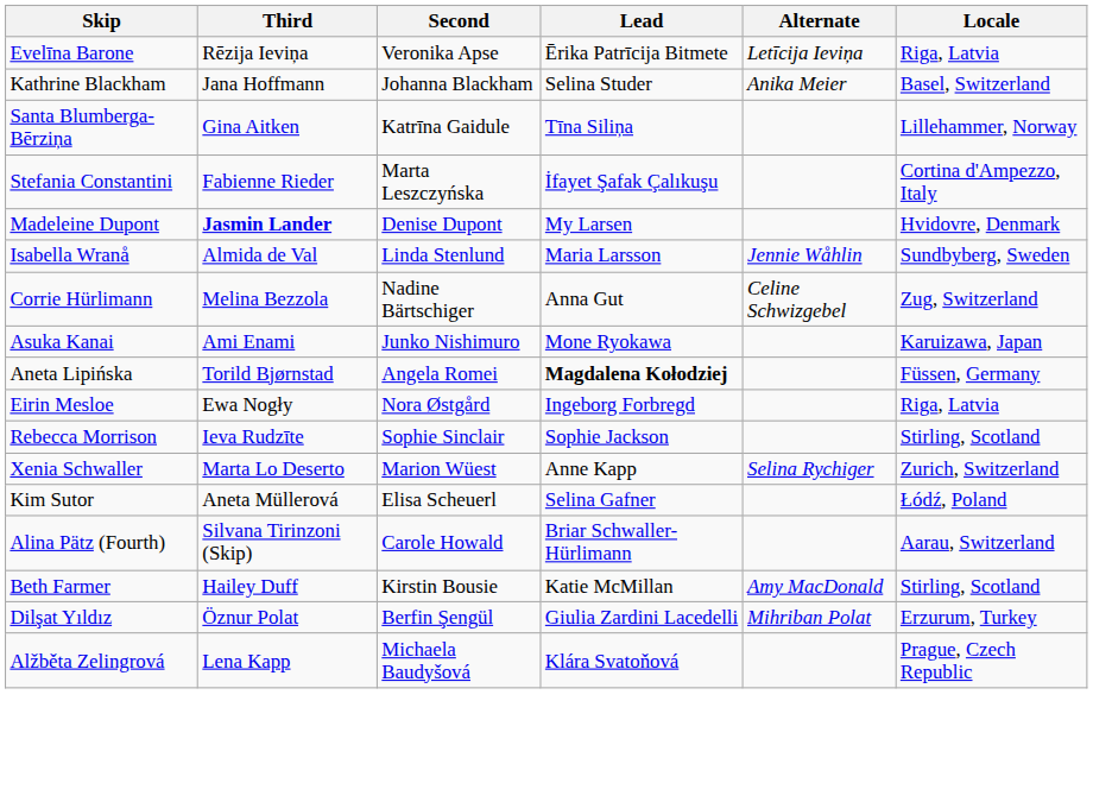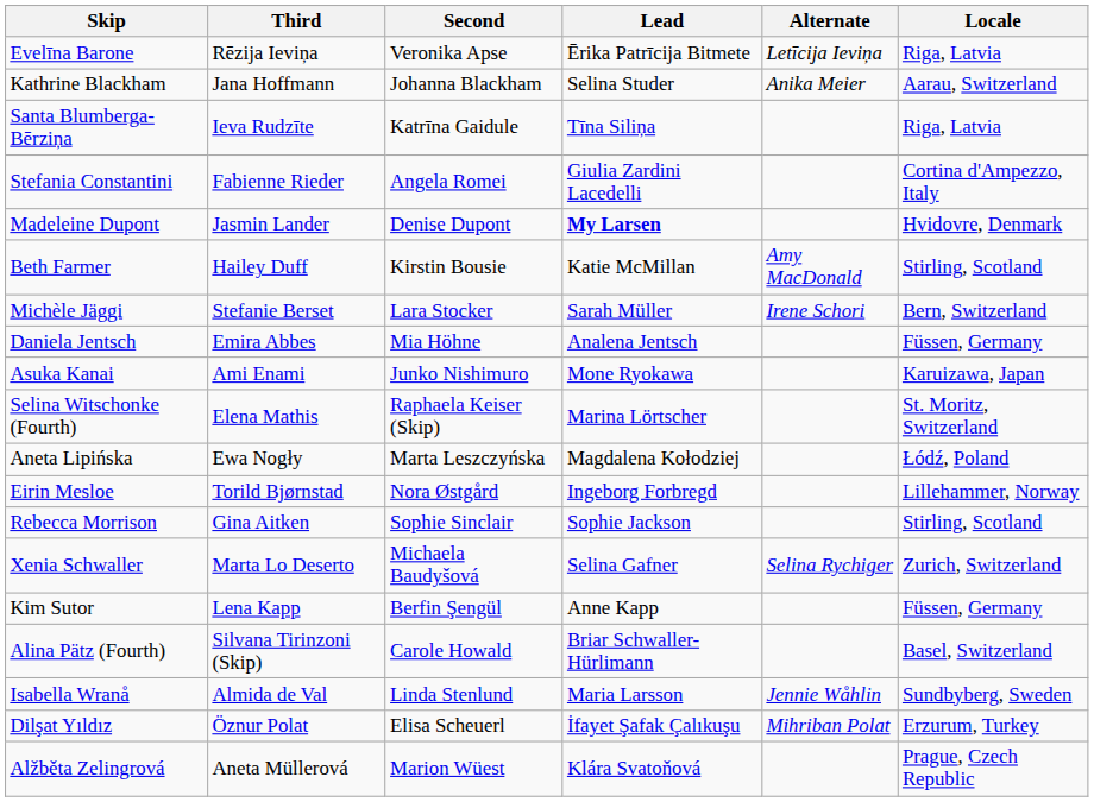Kathrine Blackham | Locale: Basel, Switzerland -> Aarau, Switzerland
Santa Blumberga-Bērziņa | Third: Gina Aitken -> Ieva Rudzīte
Santa Blumberga-Bērziņa | Locale: Lillehammer, Norway -> Riga, Latvia
Stefania Constantini | Second: Marta Leszczyńska -> Angela Romei
Stefania Constantini | Lead: İfayet Şafak Çalıkuşu -> Giulia Zardini Lacedelli
Madeleine Dupont | Third: bold -> normal
Madeleine Dupont | Lead: normal -> bold
rows swapped: Beth Farmer <-> Isabella Wranå
- row: Corrie Hürlimann | Melina Bezzola | Nadine Bärtschiger | Anna Gut | Celine Schwizgebel | Zug, Switzerland
+ row: Michèle Jäggi | Stefanie Berset | Lara Stocker | Sarah Müller | Irene Schori | Bern, Switzerland
+ row: Daniela Jentsch | Emira Abbes | Mia Höhne | Analena Jentsch | Füssen, Germany
+ row: Selina Witschonke (Fourth) | Elena Mathis | Raphaela Keiser (Skip) | Marina Lörtscher | St. Moritz, Switzerland
Aneta Lipińska | Third: Torild Bjørnstad -> Ewa Nogły
Aneta Lipińska | Second: Angela Romei -> Marta Leszczyńska
Aneta Lipińska | Lead: bold -> normal
Aneta Lipińska | Locale: Füssen, Germany -> Łódź, Poland
Eirin Mesloe | Third: Ewa Nogły -> Torild Bjørnstad
Eirin Mesloe | Locale: Riga, Latvia -> Lillehammer, Norway
Rebecca Morrison | Third: Ieva Rudzīte -> Gina Aitken
Xenia Schwaller | Second: Marion Wüest -> Michaela Baudyšová
Xenia Schwaller | Lead: Anne Kapp -> Selina Gafner
Kim Sutor | Third: Aneta Müllerová -> Lena Kapp
Kim Sutor | Second: Elisa Scheuerl -> Berfin Şengül
Kim Sutor | Lead: Selina Gafner -> Anne Kapp
Kim Sutor | Locale: Łódź, Poland -> Füssen, Germany
Alina Pätz (Fourth) | Locale: Aarau, Switzerland -> Basel, Switzerland
Dilşat Yıldız | Second: Berfin Şengül -> Elisa Scheuerl
Dilşat Yıldız | Lead: Giulia Zardini Lacedelli -> İfayet Şafak Çalıkuşu
Alžběta Zelingrová | Third: Lena Kapp -> Aneta Müllerová
Alžběta Zelingrová | Second: Michaela Baudyšová -> Marion Wüest
